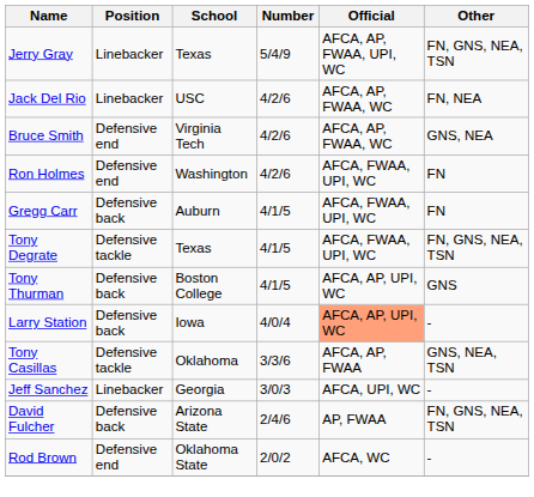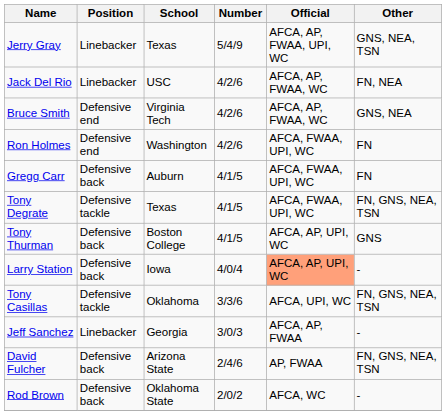Jerry Gray | Other: FN, GNS, NEA, TSN -> GNS, NEA, TSN
Tony Casillas | Official: AFCA, AP, FWAA -> AFCA, UPI, WC
Tony Casillas | Other: GNS, NEA, TSN -> FN, GNS, NEA, TSN
Jeff Sanchez | Official: AFCA, UPI, WC -> AFCA, AP, FWAA
Rod Brown | Position: Defensive end -> Defensive back
